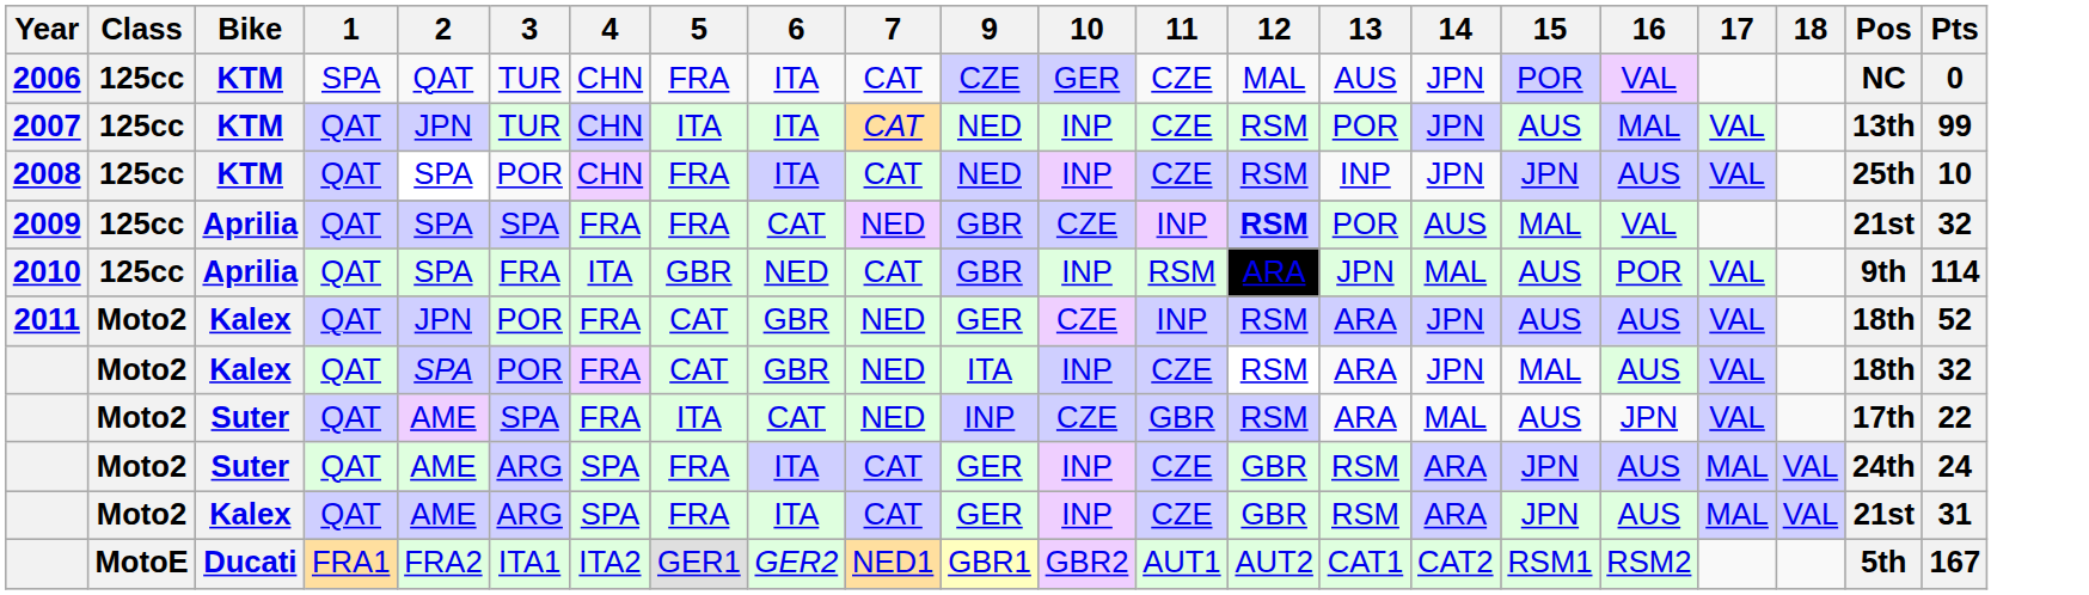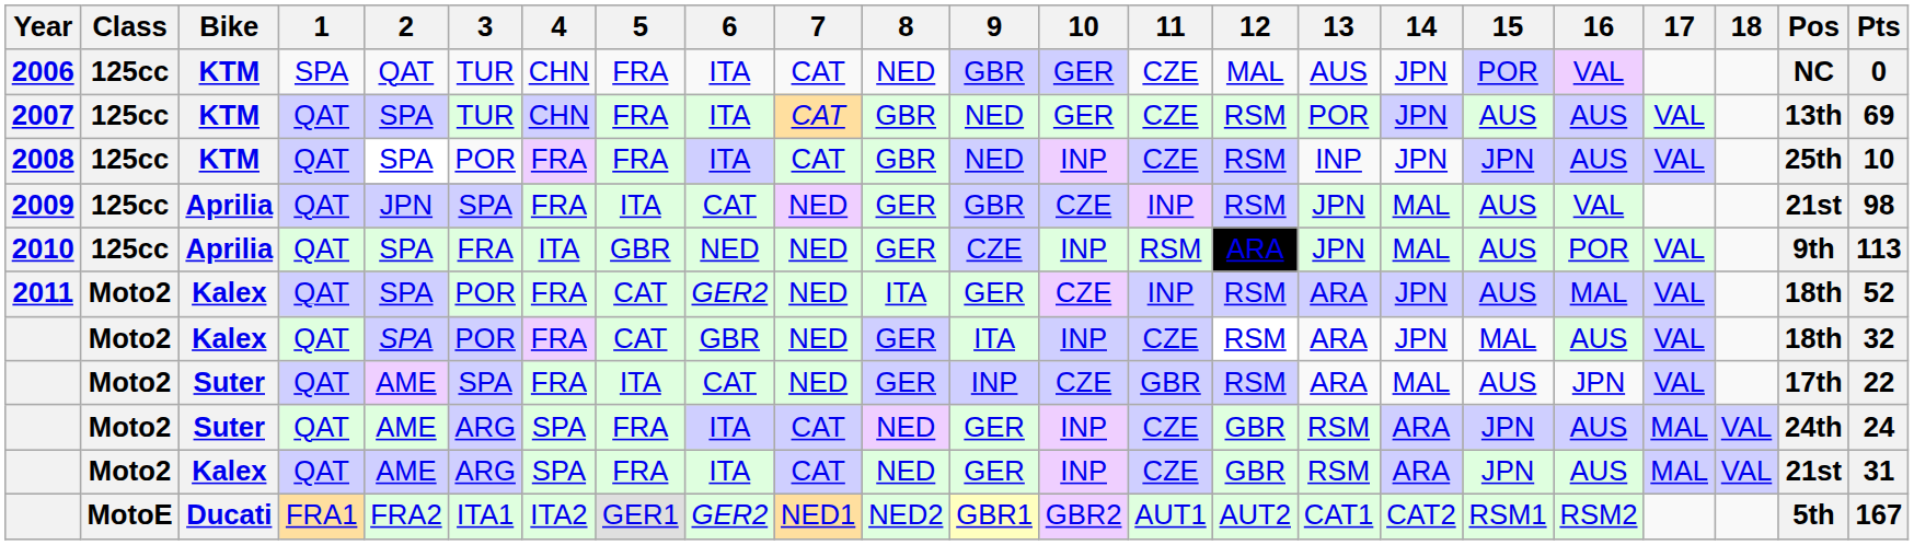+ column: 8 | NED | GBR | GBR | GER | GER | ITA | GER | GER | NED | NED | NED2
2006 | 9: CZE -> GBR
2007 | 2: JPN -> SPA
2007 | 5: ITA -> FRA
2007 | 10: INP -> GER
2007 | 16: MAL -> AUS
2007 | Pts: 99 -> 69
2008 | 4: CHN -> FRA
2009 | 2: SPA -> JPN
2009 | 5: FRA -> ITA
2009 | 12: bold -> normal
2009 | 13: POR -> JPN
2009 | 14: AUS -> MAL
2009 | 15: MAL -> AUS
2009 | Pts: 32 -> 98
2010 | 7: CAT -> NED
2010 | 9: GBR -> CZE
2010 | Pts: 114 -> 113
2011 | 2: JPN -> SPA
2011 | 6: GBR -> GER2
2011 | 16: AUS -> MAL
